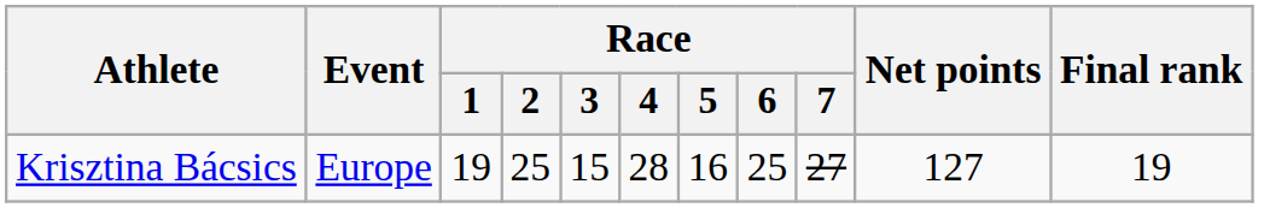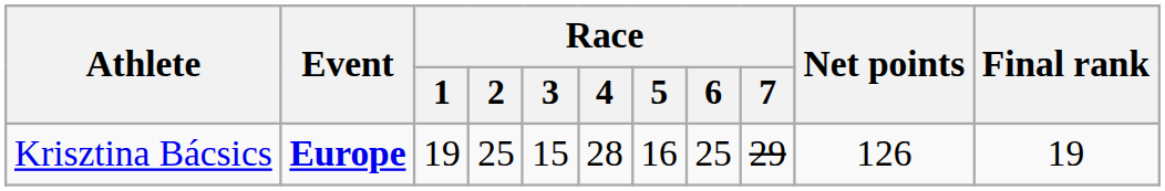Krisztina Bácsics | Event: normal -> bold
Krisztina Bácsics | Race / 7: 27 -> 29
Krisztina Bácsics | Net points: 127 -> 126
